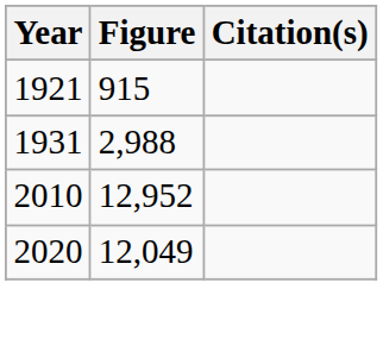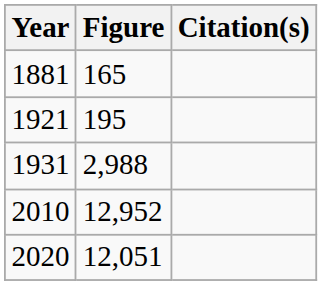+ row: 1881 | 165
1921 | Figure: 915 -> 195
2020 | Figure: 12,049 -> 12,051
